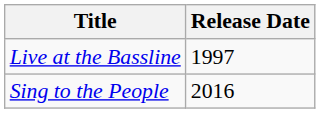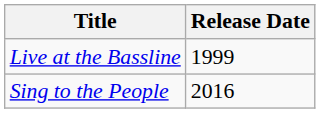Live at the Bassline | Release Date: 1997 -> 1999
